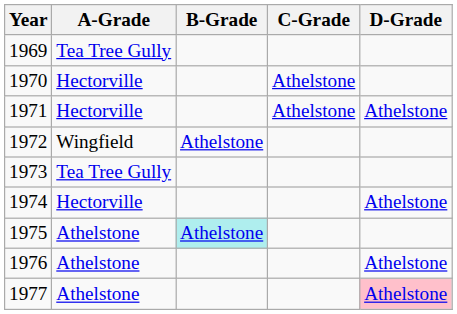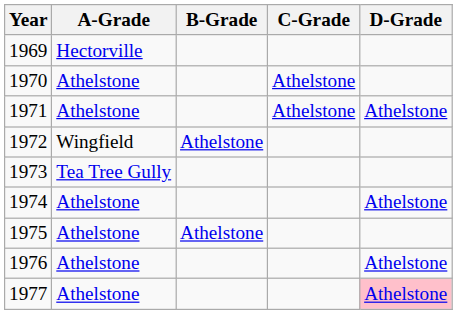1969 | A-Grade: Tea Tree Gully -> Hectorville
1970 | A-Grade: Hectorville -> Athelstone
1971 | A-Grade: Hectorville -> Athelstone
1974 | A-Grade: Hectorville -> Athelstone
1975 | B-Grade: paleturquoise background -> no background
